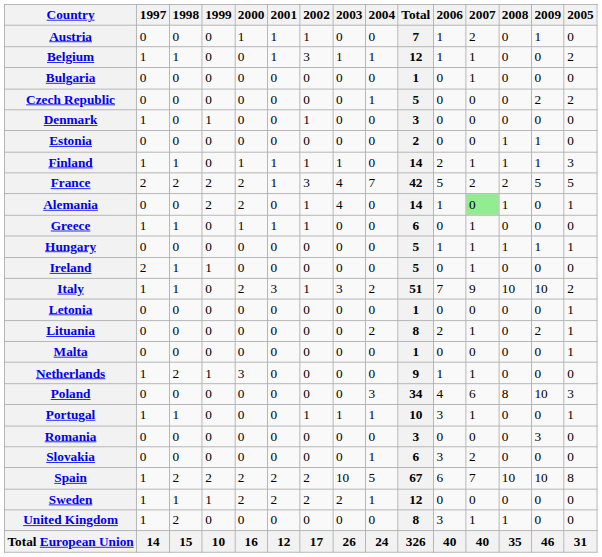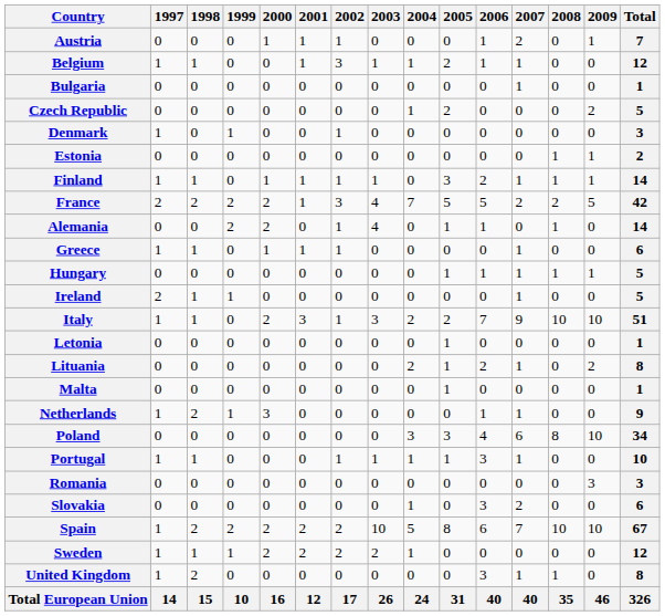columns swapped: 2005 <-> Total
Alemania | 2007: lightgreen background -> no background
